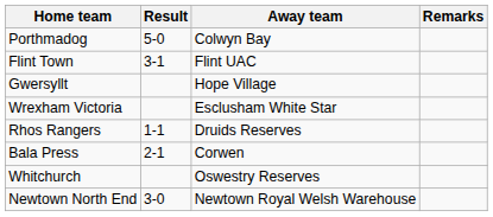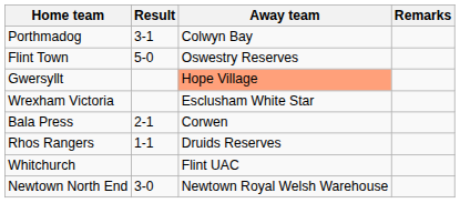Porthmadog | Result: 5-0 -> 3-1
Flint Town | Result: 3-1 -> 5-0
Flint Town | Away team: Flint UAC -> Oswestry Reserves
Gwersyllt | Away team: no background -> lightsalmon background
rows swapped: Rhos Rangers <-> Bala Press
Whitchurch | Away team: Oswestry Reserves -> Flint UAC
